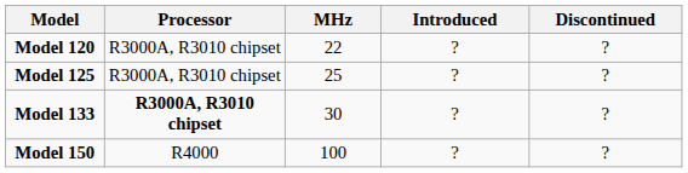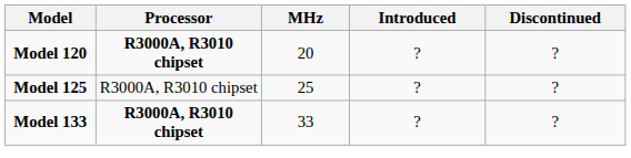Model 120 | Processor: normal -> bold
Model 120 | MHz: 22 -> 20
Model 133 | MHz: 30 -> 33
- row: Model 150 | R4000 | 100 | ? | ?
